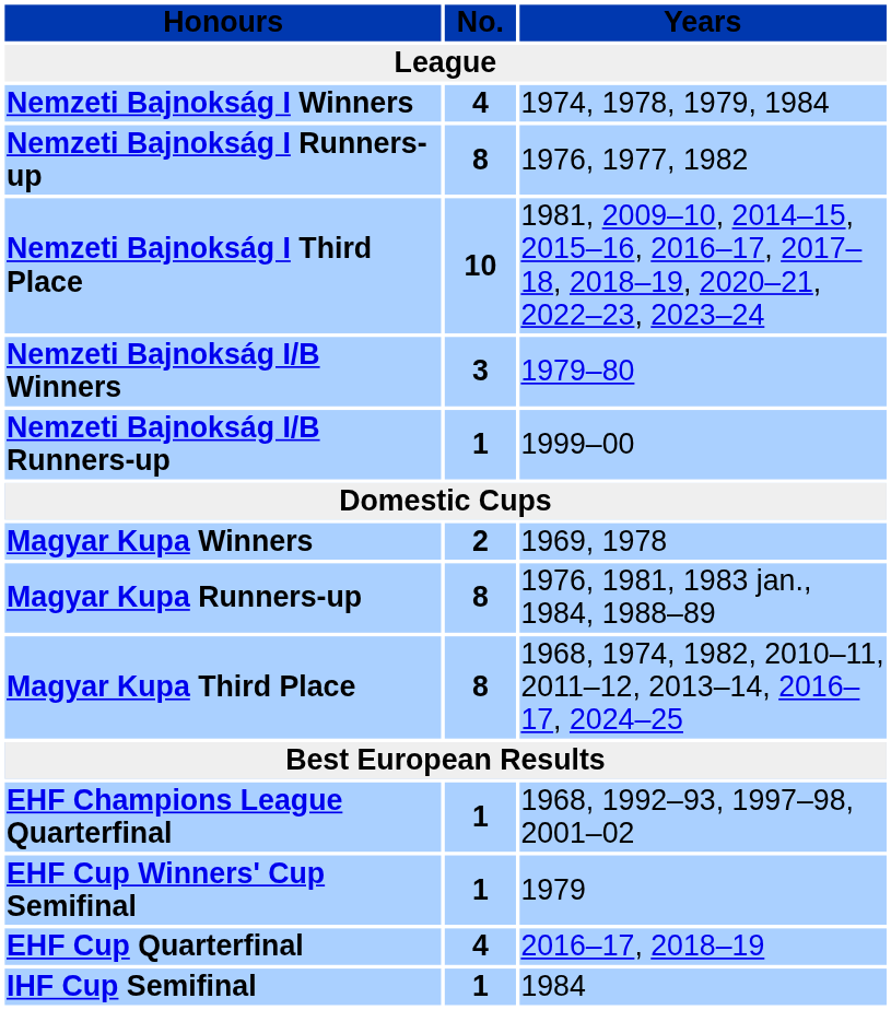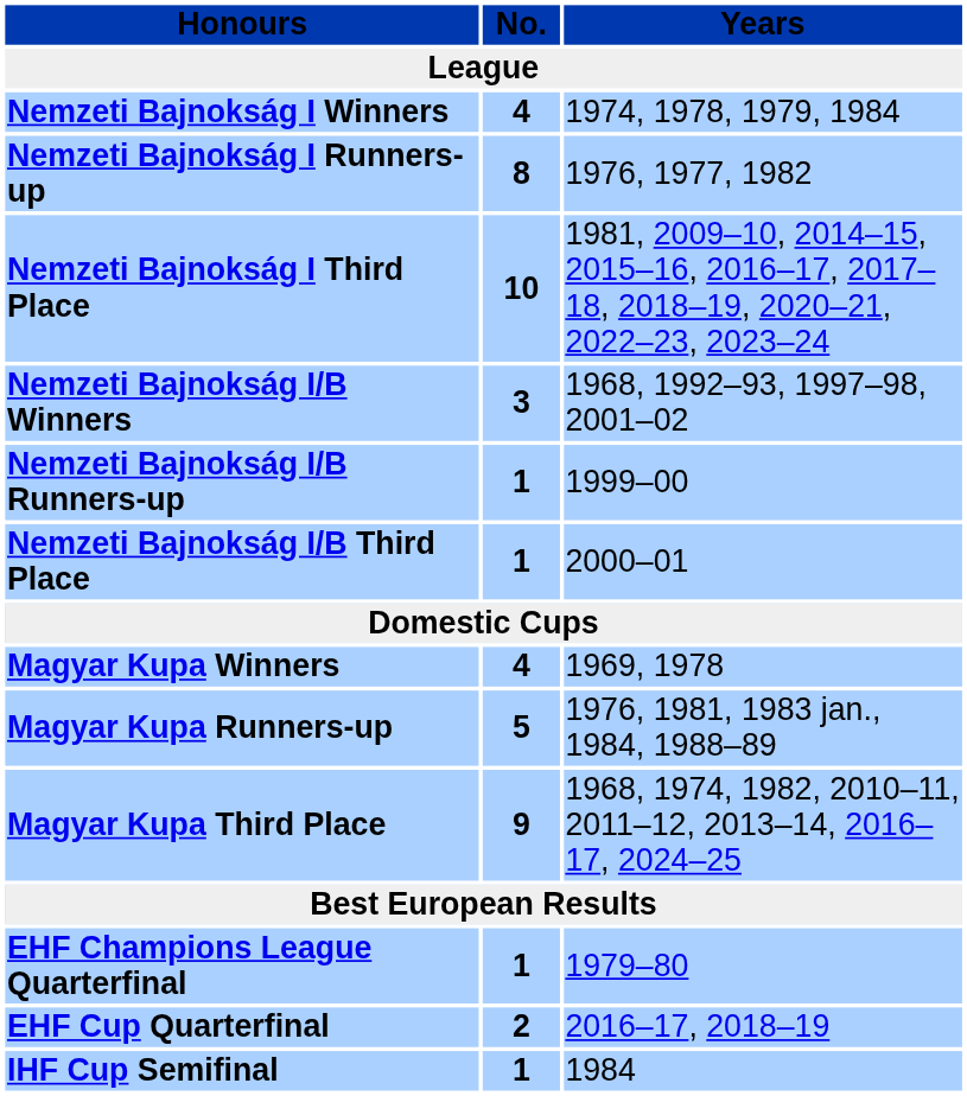Nemzeti Bajnokság I/B Winners | Years: 1979–80 -> 1968, 1992–93, 1997–98, 2001–02
+ row: Nemzeti Bajnokság I/B Third Place | 1 | 2000–01
Magyar Kupa Winners | No.: 2 -> 4
Magyar Kupa Runners-up | No.: 8 -> 5
Magyar Kupa Third Place | No.: 8 -> 9
EHF Champions League Quarterfinal | Years: 1968, 1992–93, 1997–98, 2001–02 -> 1979–80
- row: EHF Cup Winners' Cup Semifinal | 1 | 1979
EHF Cup Quarterfinal | No.: 4 -> 2
